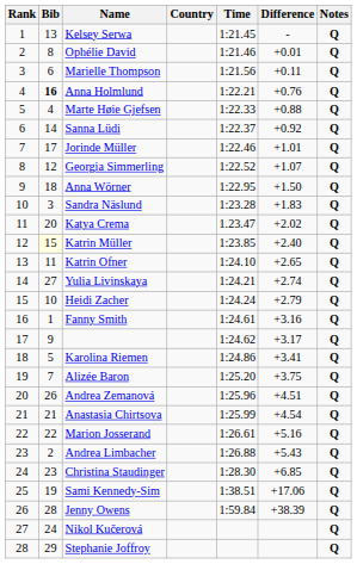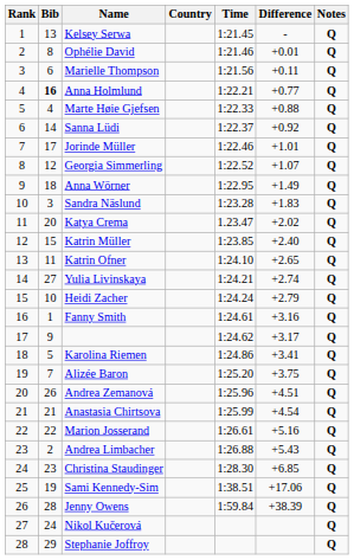Anna Holmlund | Difference: +0.76 -> +0.77
Anna Wörner | Difference: +1.50 -> +1.49
Katrin Müller | Bib: lightyellow background -> no background
